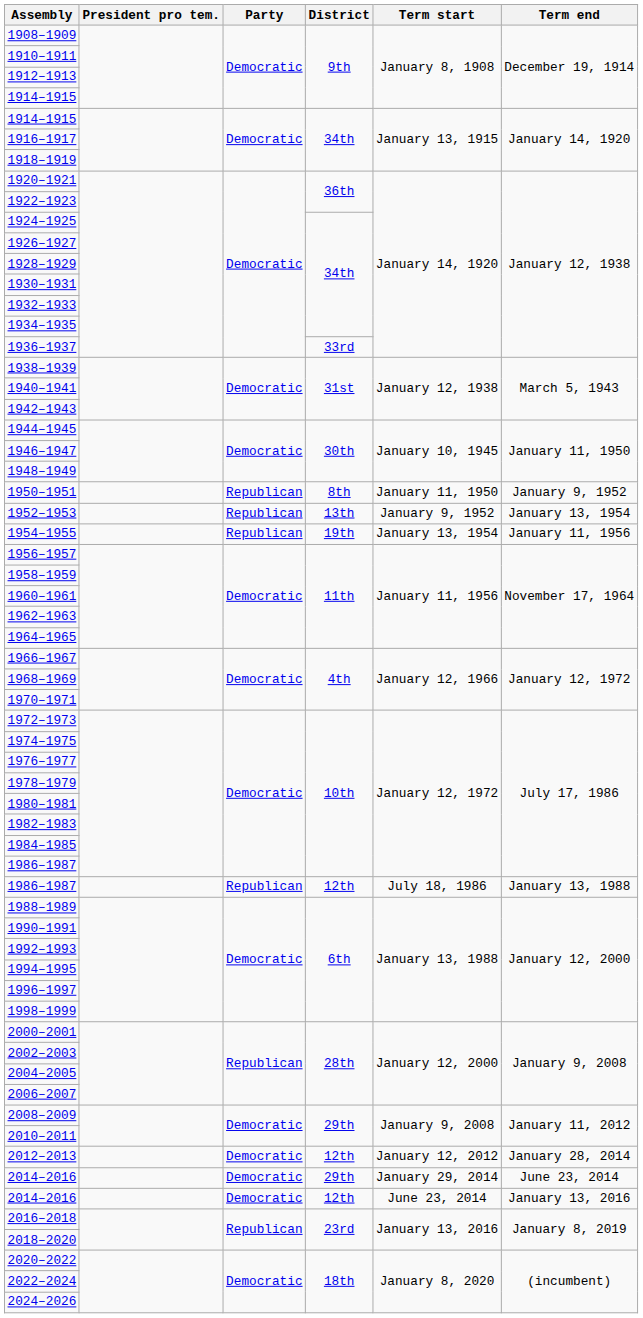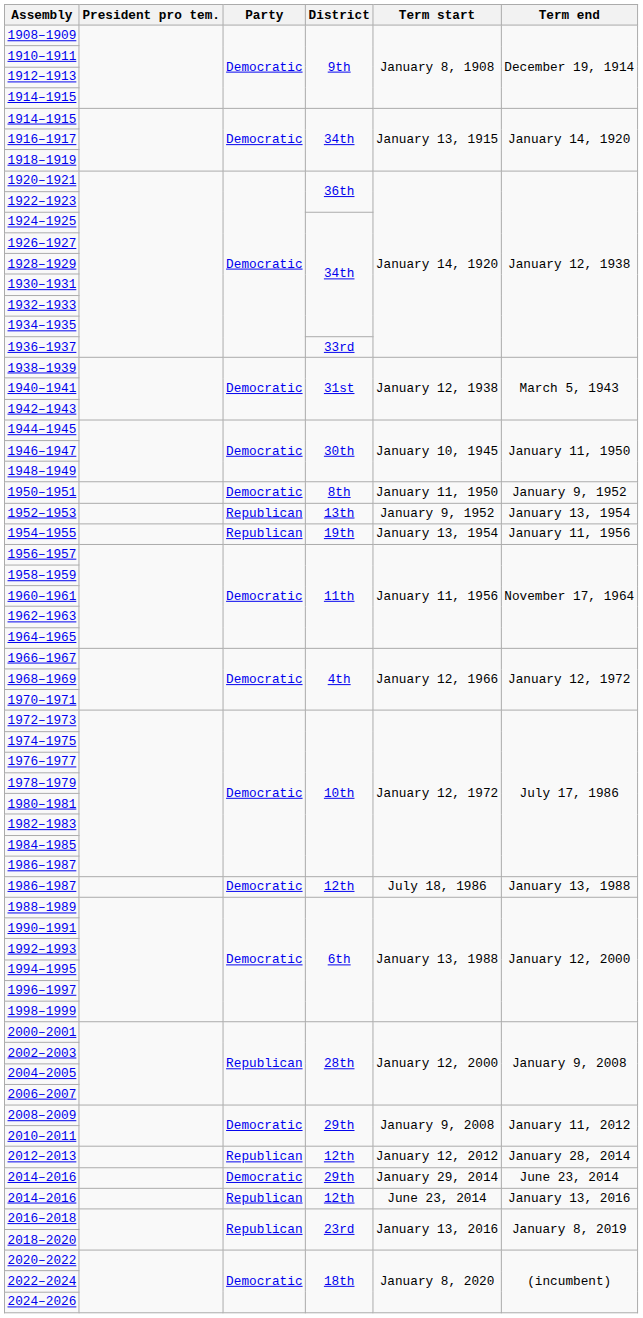1950–1951 | Party: Republican -> Democratic
1986–1987 / 12th | Party: Republican -> Democratic
2012–2013 | Party: Democratic -> Republican
2014–2016 / 12th | Party: Democratic -> Republican
